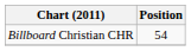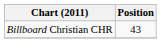Billboard Christian CHR | Position: 54 -> 43
